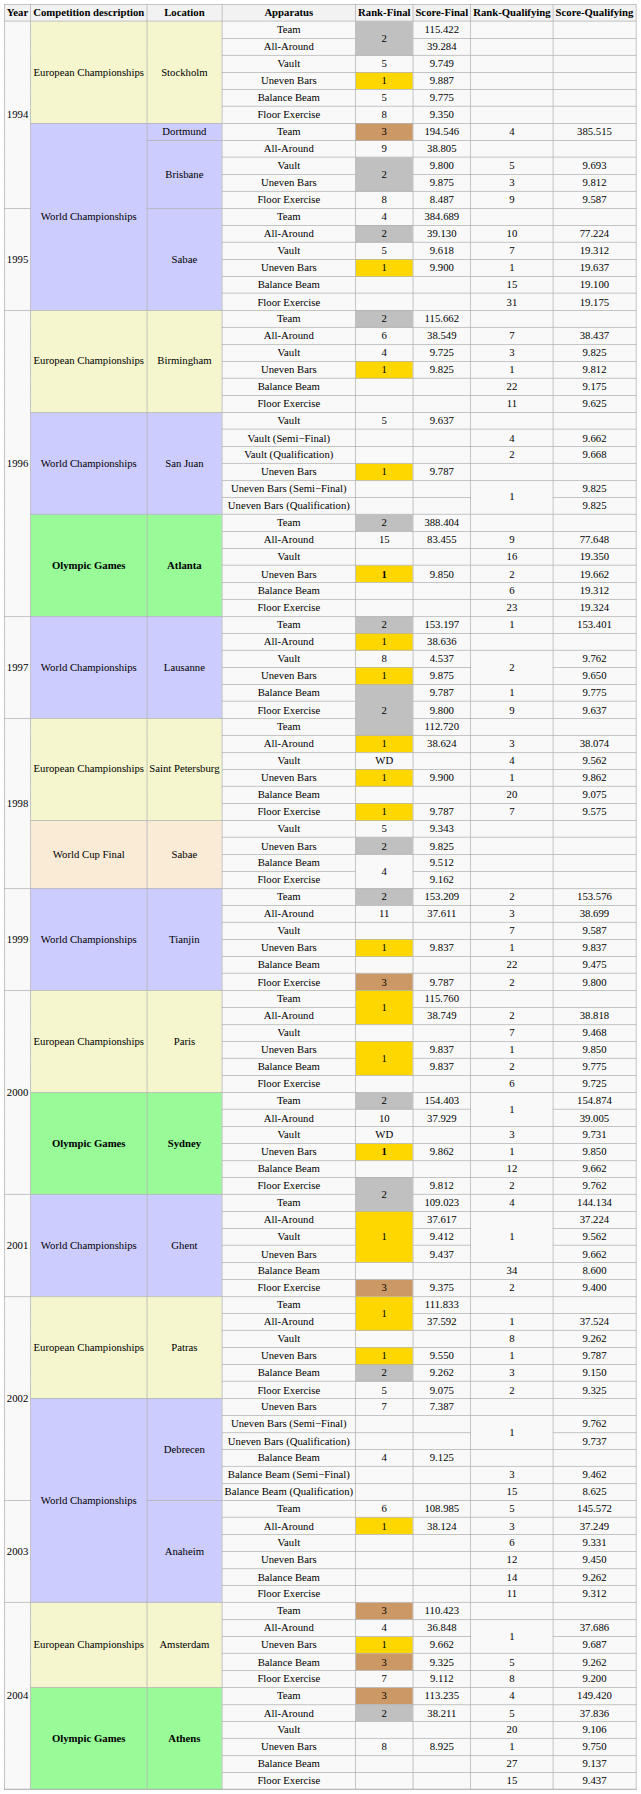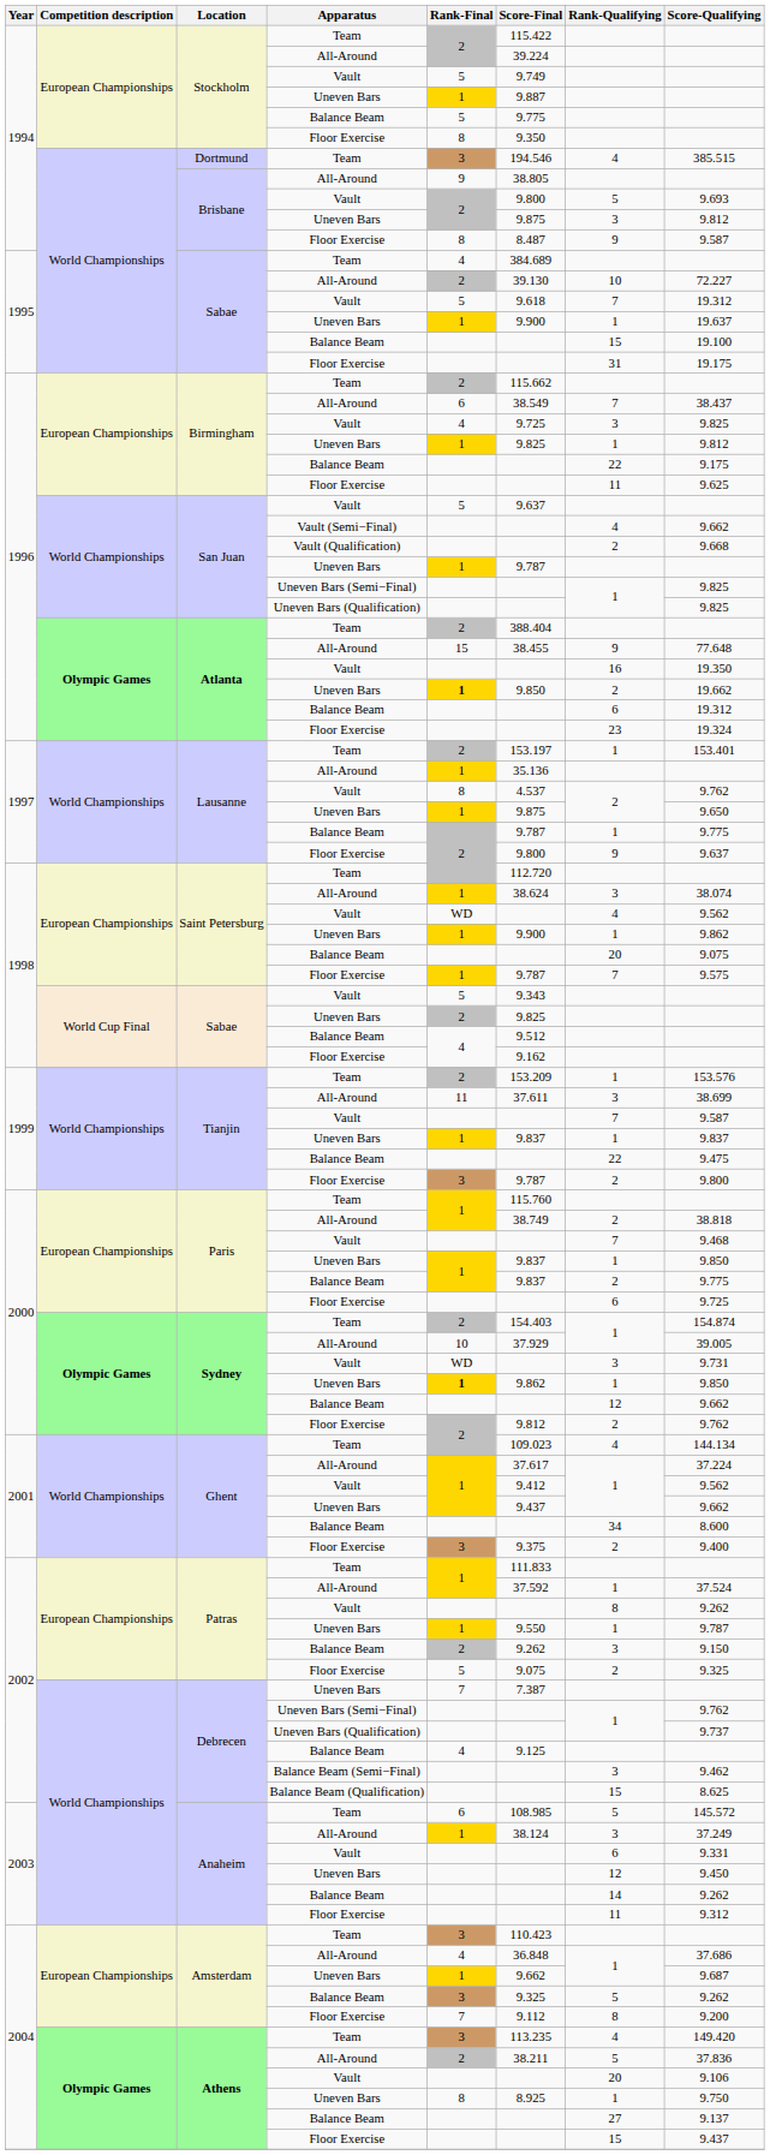Stockholm / All-Around | Score-Final: 39.284 -> 39.224
Sabae / All-Around | Score-Qualifying: 77.224 -> 72.227
Atlanta / All-Around | Score-Final: 83.455 -> 38.455
Lausanne / All-Around | Score-Final: 38.636 -> 35.136
Tianjin / Team | Rank-Qualifying: 2 -> 1
